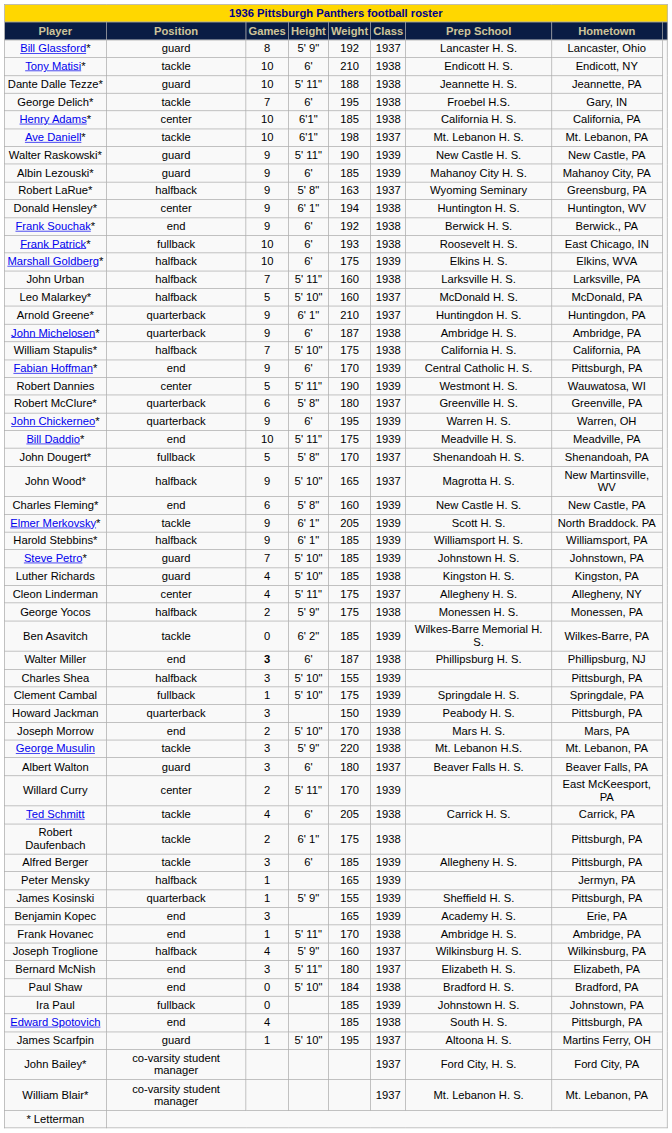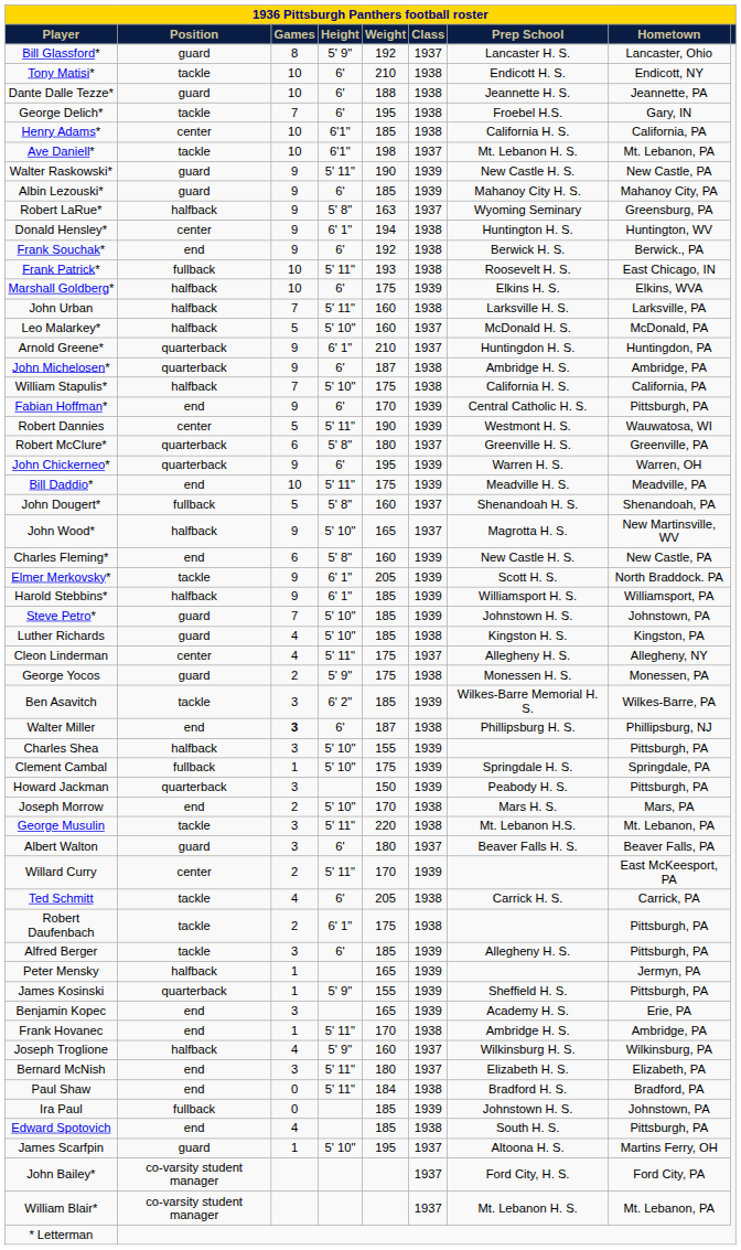Dante Dalle Tezze* | Height: 5' 11" -> 6'
Frank Patrick* | Height: 6' -> 5' 11"
John Dougert* | Weight: 170 -> 160
George Yocos | Position: halfback -> guard
Ben Asavitch | Games: 0 -> 3
George Musulin | Height: 5' 9" -> 5' 11"
Paul Shaw | Height: 5' 10" -> 5' 11"
